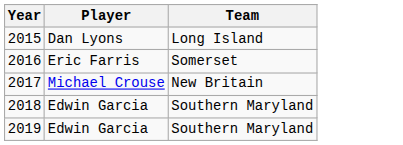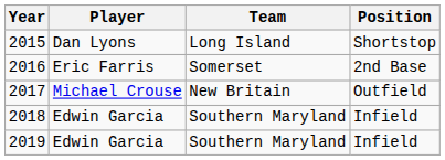+ column: Position | Shortstop | 2nd Base | Outfield | Infield | Infield
